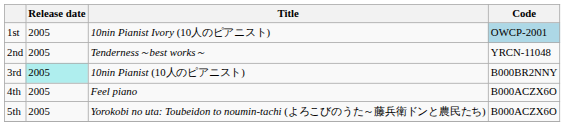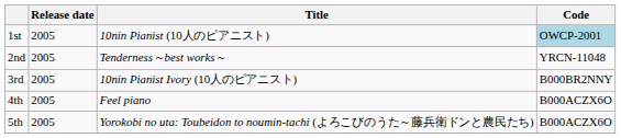1st | Title: 10nin Pianist Ivory (10人のピアニスト) -> 10nin Pianist (10人のピアニスト)
3rd | Release date: paleturquoise background -> no background
3rd | Title: 10nin Pianist (10人のピアニスト) -> 10nin Pianist Ivory (10人のピアニスト)
